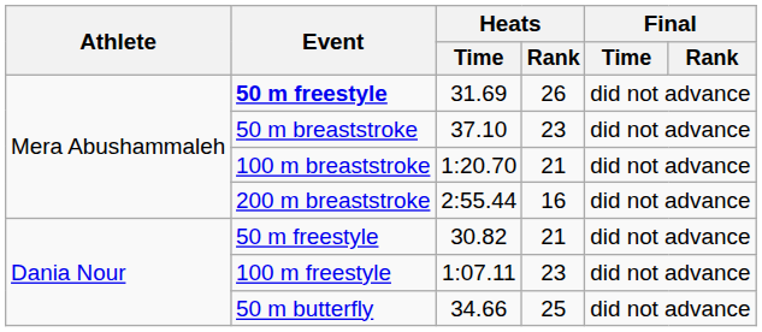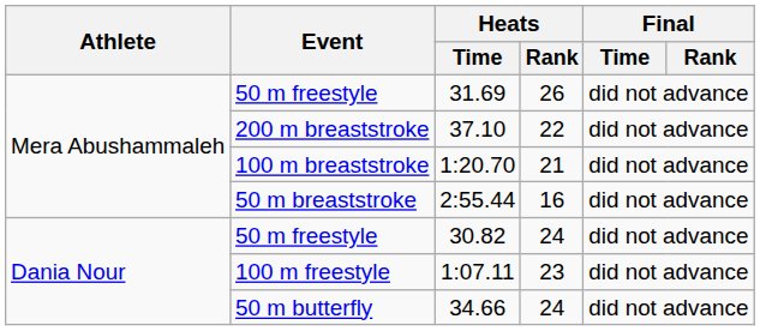31.69 | Event: bold -> normal
37.10 | Event: 50 m breaststroke -> 200 m breaststroke
37.10 | Heats / Rank: 23 -> 22
2:55.44 | Event: 200 m breaststroke -> 50 m breaststroke
30.82 | Heats / Rank: 21 -> 24
34.66 | Heats / Rank: 25 -> 24
